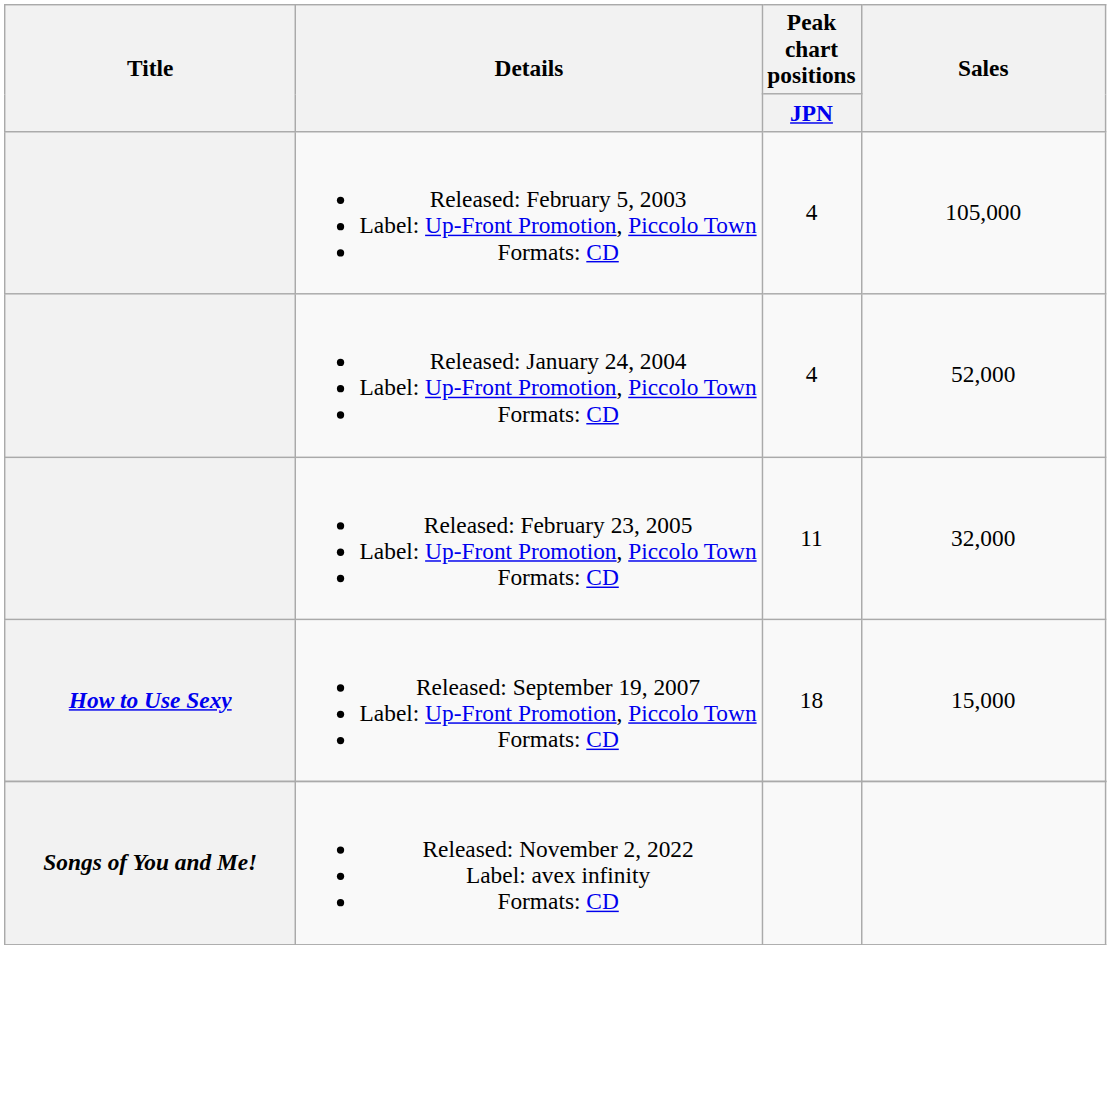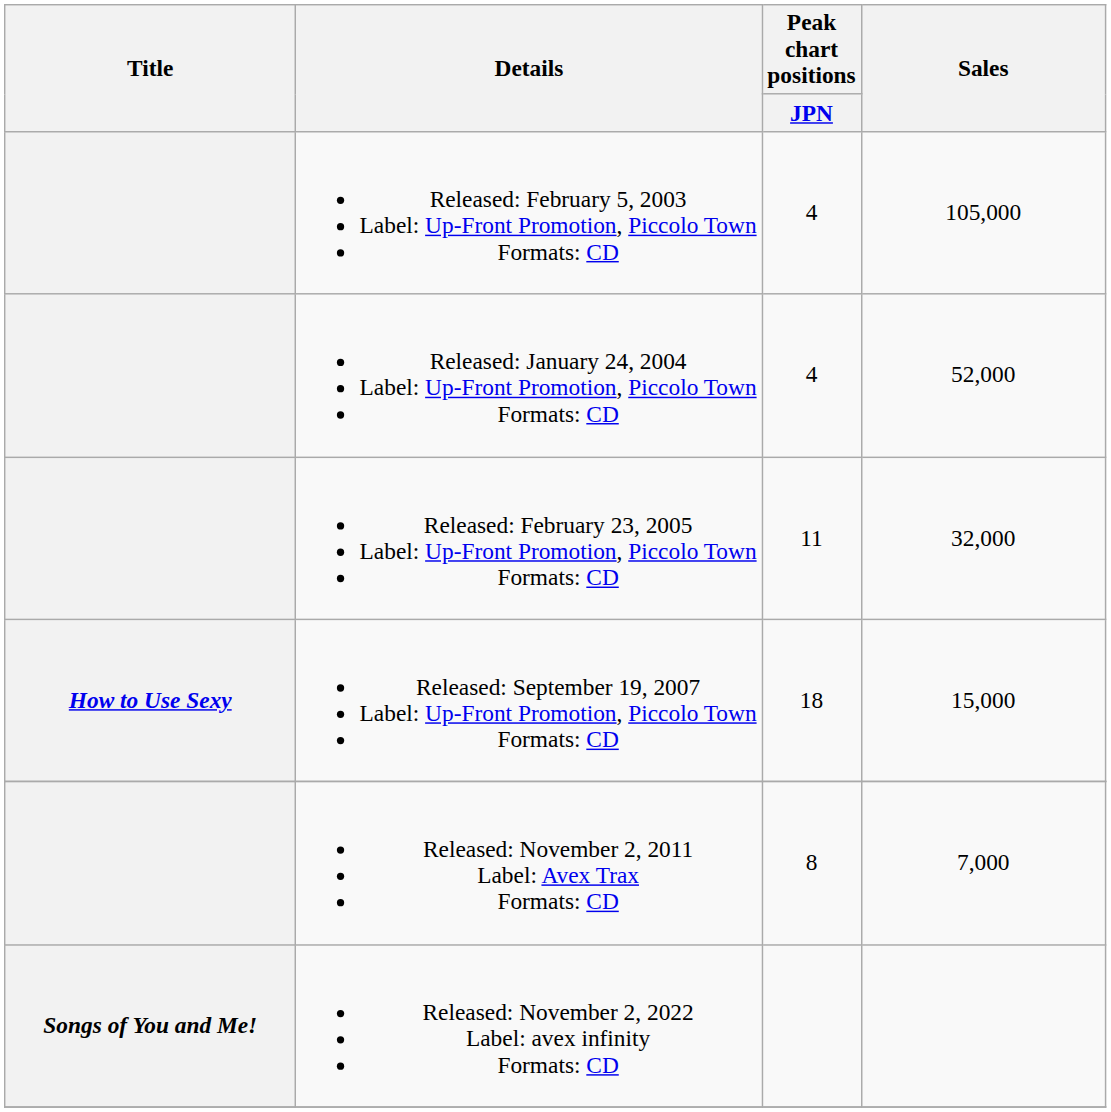+ row: Released: November 2, 2011 Label: Avex Trax Formats: CD | 8 | 7,000
